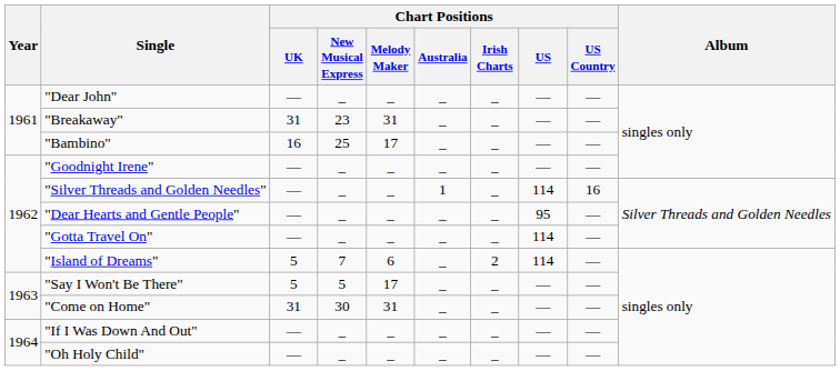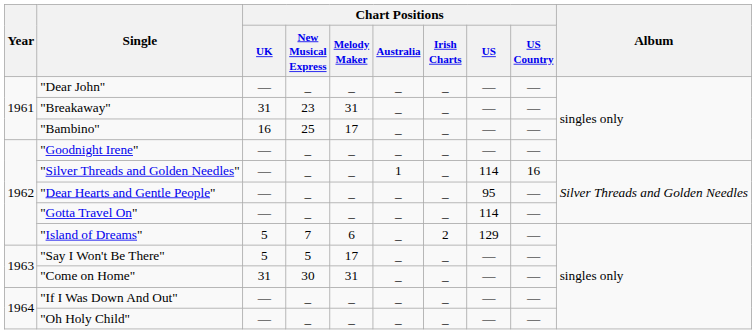"Island of Dreams" | Chart Positions / US: 114 -> 129
